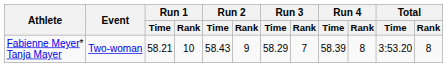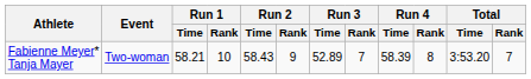Fabienne Meyer* Tanja Mayer | Run 3 / Time: 58.29 -> 52.89
Fabienne Meyer* Tanja Mayer | Total / Rank: 8 -> 7
